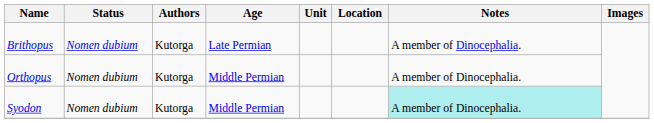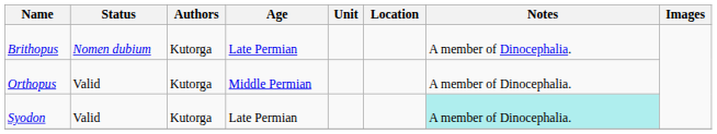Orthopus | Status: Nomen dubium -> Valid
Syodon | Status: Nomen dubium -> Valid
Syodon | Age: Middle Permian -> Late Permian
